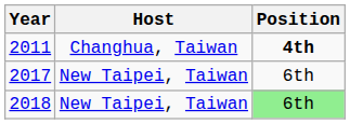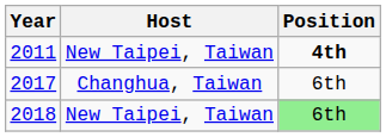2011 | Host: Changhua, Taiwan -> New Taipei, Taiwan
2017 | Host: New Taipei, Taiwan -> Changhua, Taiwan
